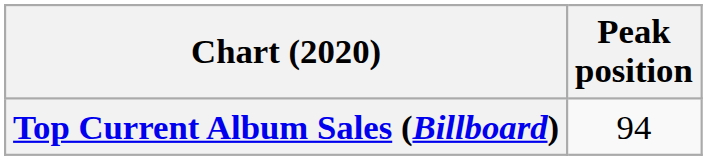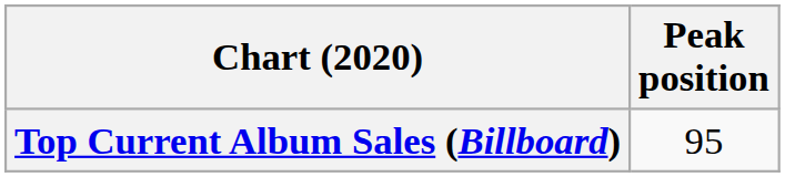Top Current Album Sales (Billboard) | Peak position: 94 -> 95
